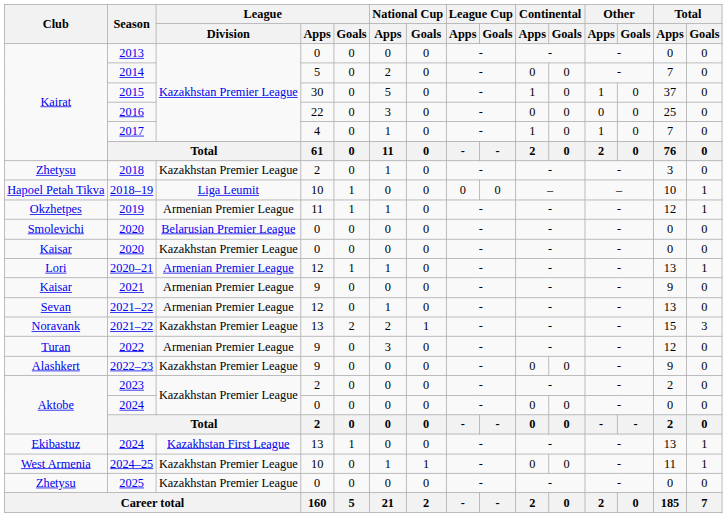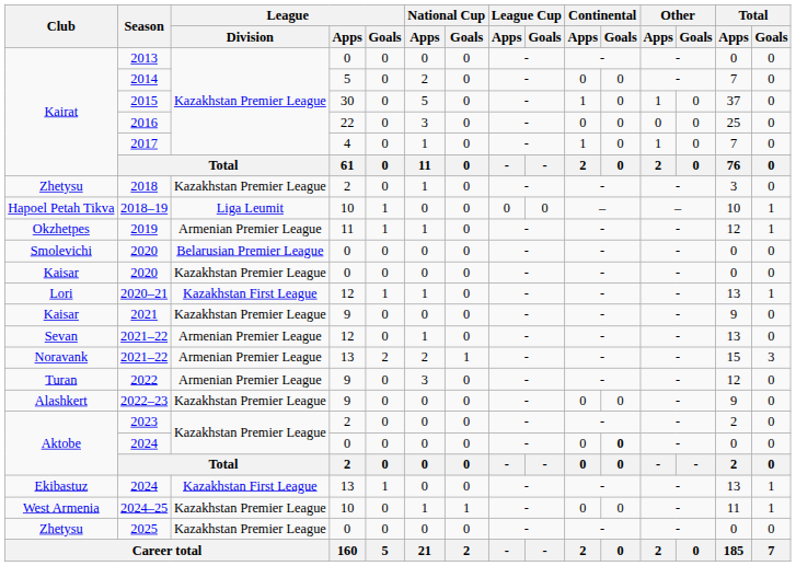2020–21 | League / Division: Armenian Premier League -> Kazakhstan First League
2021 | League / Division: Armenian Premier League -> Kazakhstan Premier League
Noravank / 2021–22 | League / Division: Kazakhstan Premier League -> Armenian Premier League
Aktobe / 2024 | Continental / Goals: normal -> bold
